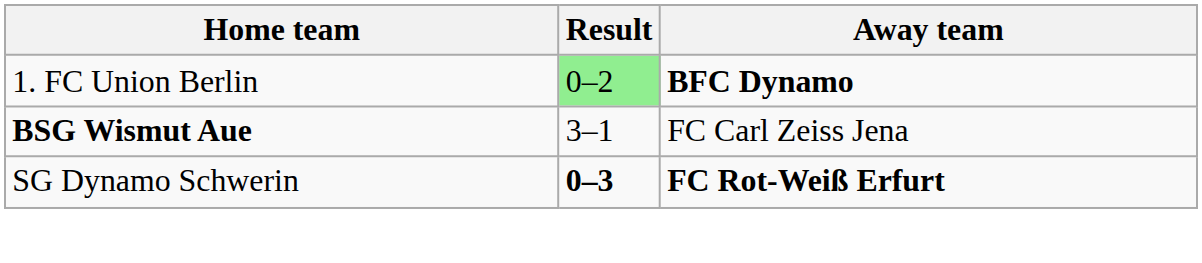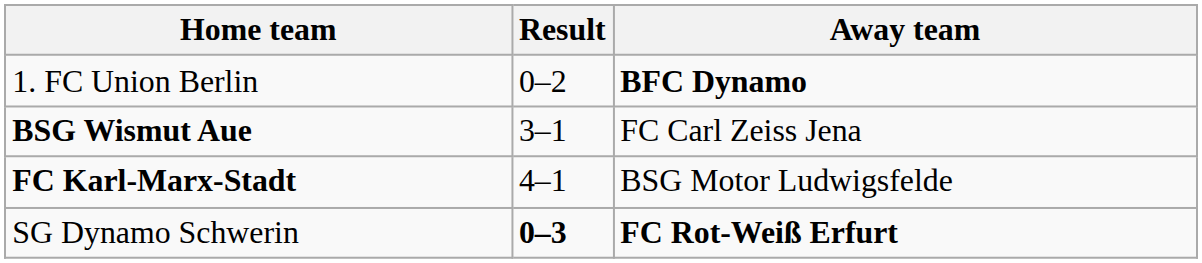1. FC Union Berlin | Result: lightgreen background -> no background
+ row: FC Karl-Marx-Stadt | 4–1 | BSG Motor Ludwigsfelde
